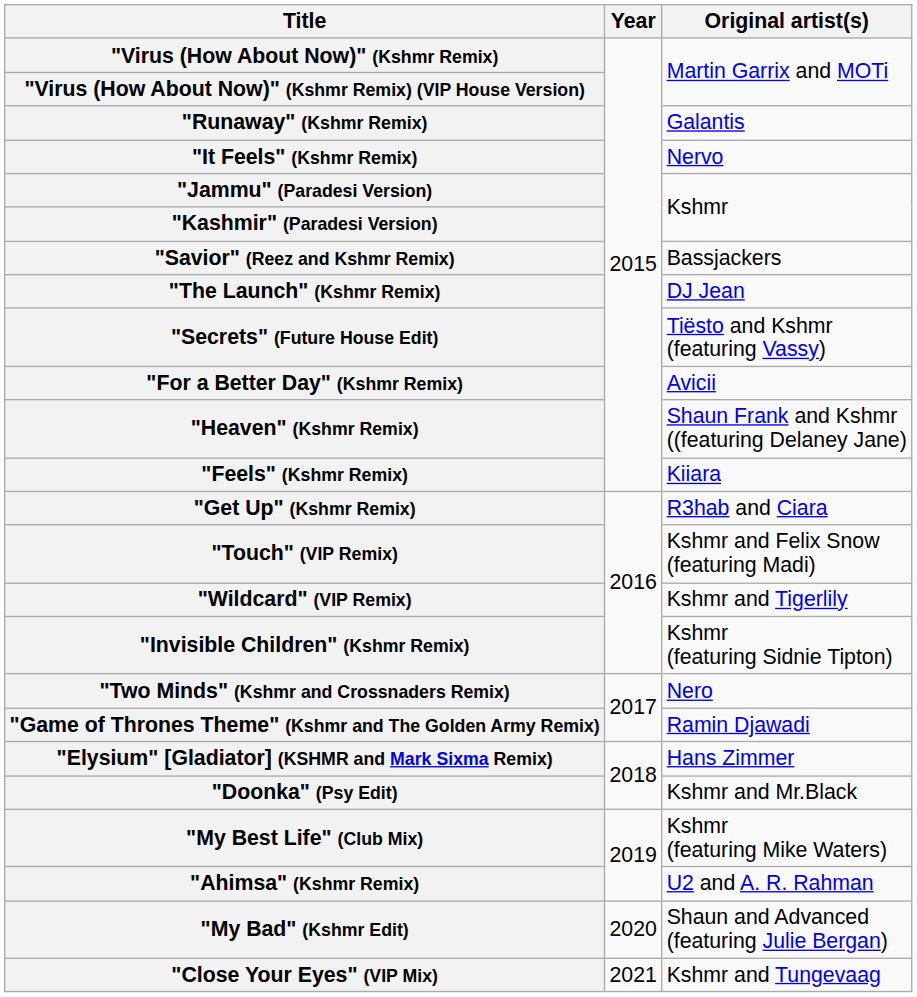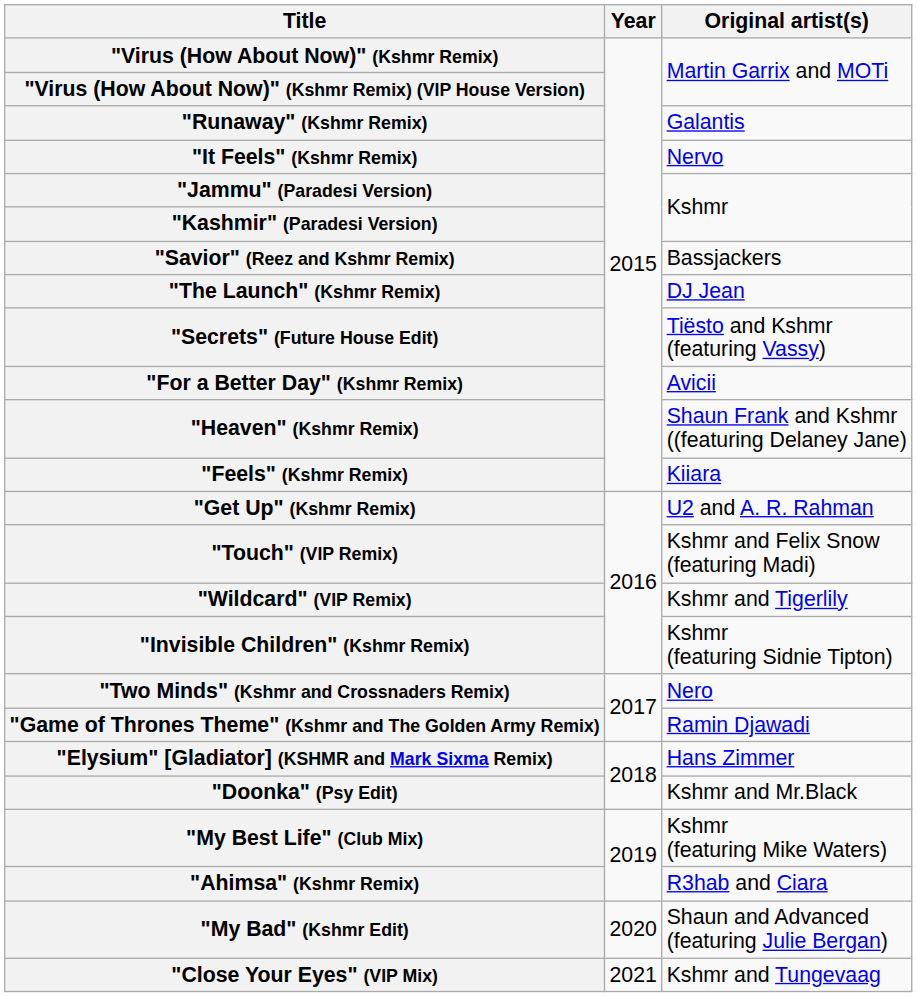"Get Up" (Kshmr Remix) | Original artist(s): R3hab and Ciara -> U2 and A. R. Rahman
"Ahimsa" (Kshmr Remix) | Original artist(s): U2 and A. R. Rahman -> R3hab and Ciara
